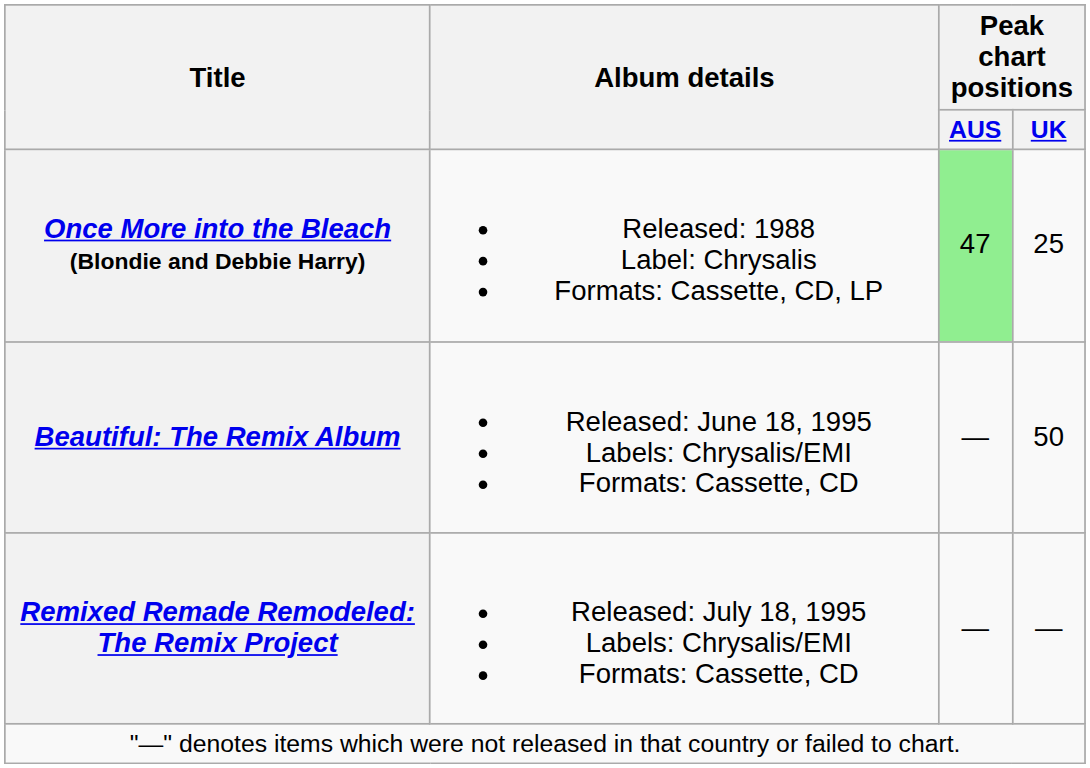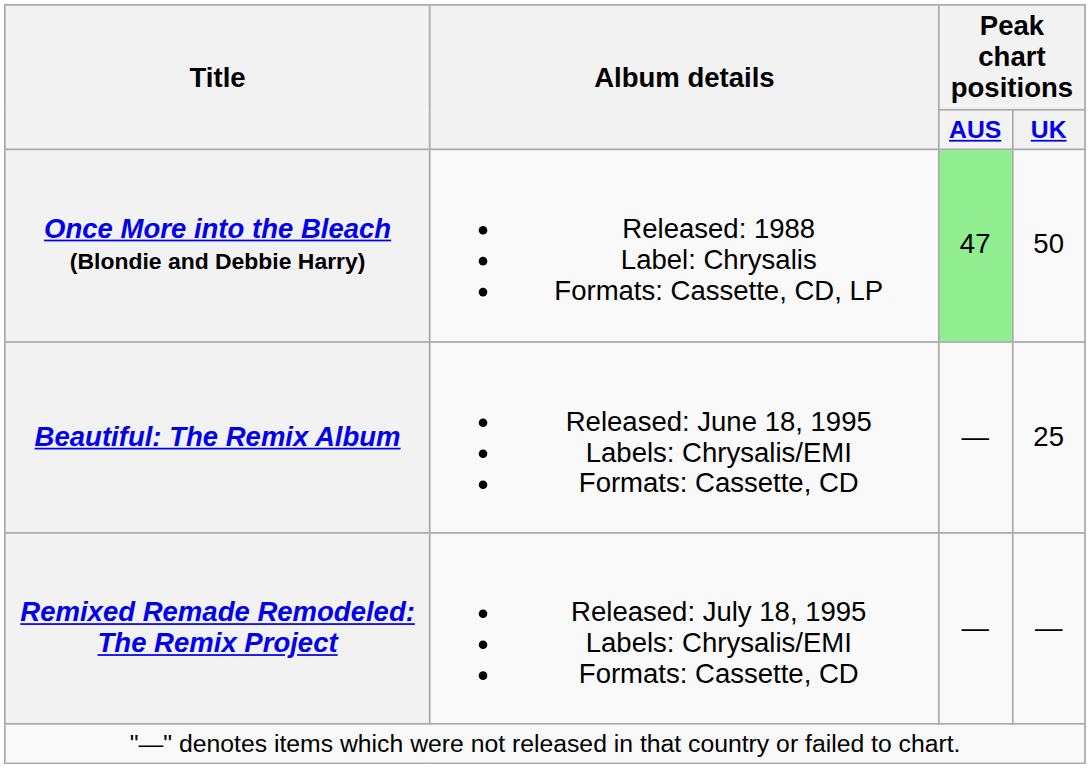Once More into the Bleach (Blondie and Debbie Harry) | Peak chart positions / UK: 25 -> 50
Beautiful: The Remix Album | Peak chart positions / UK: 50 -> 25
